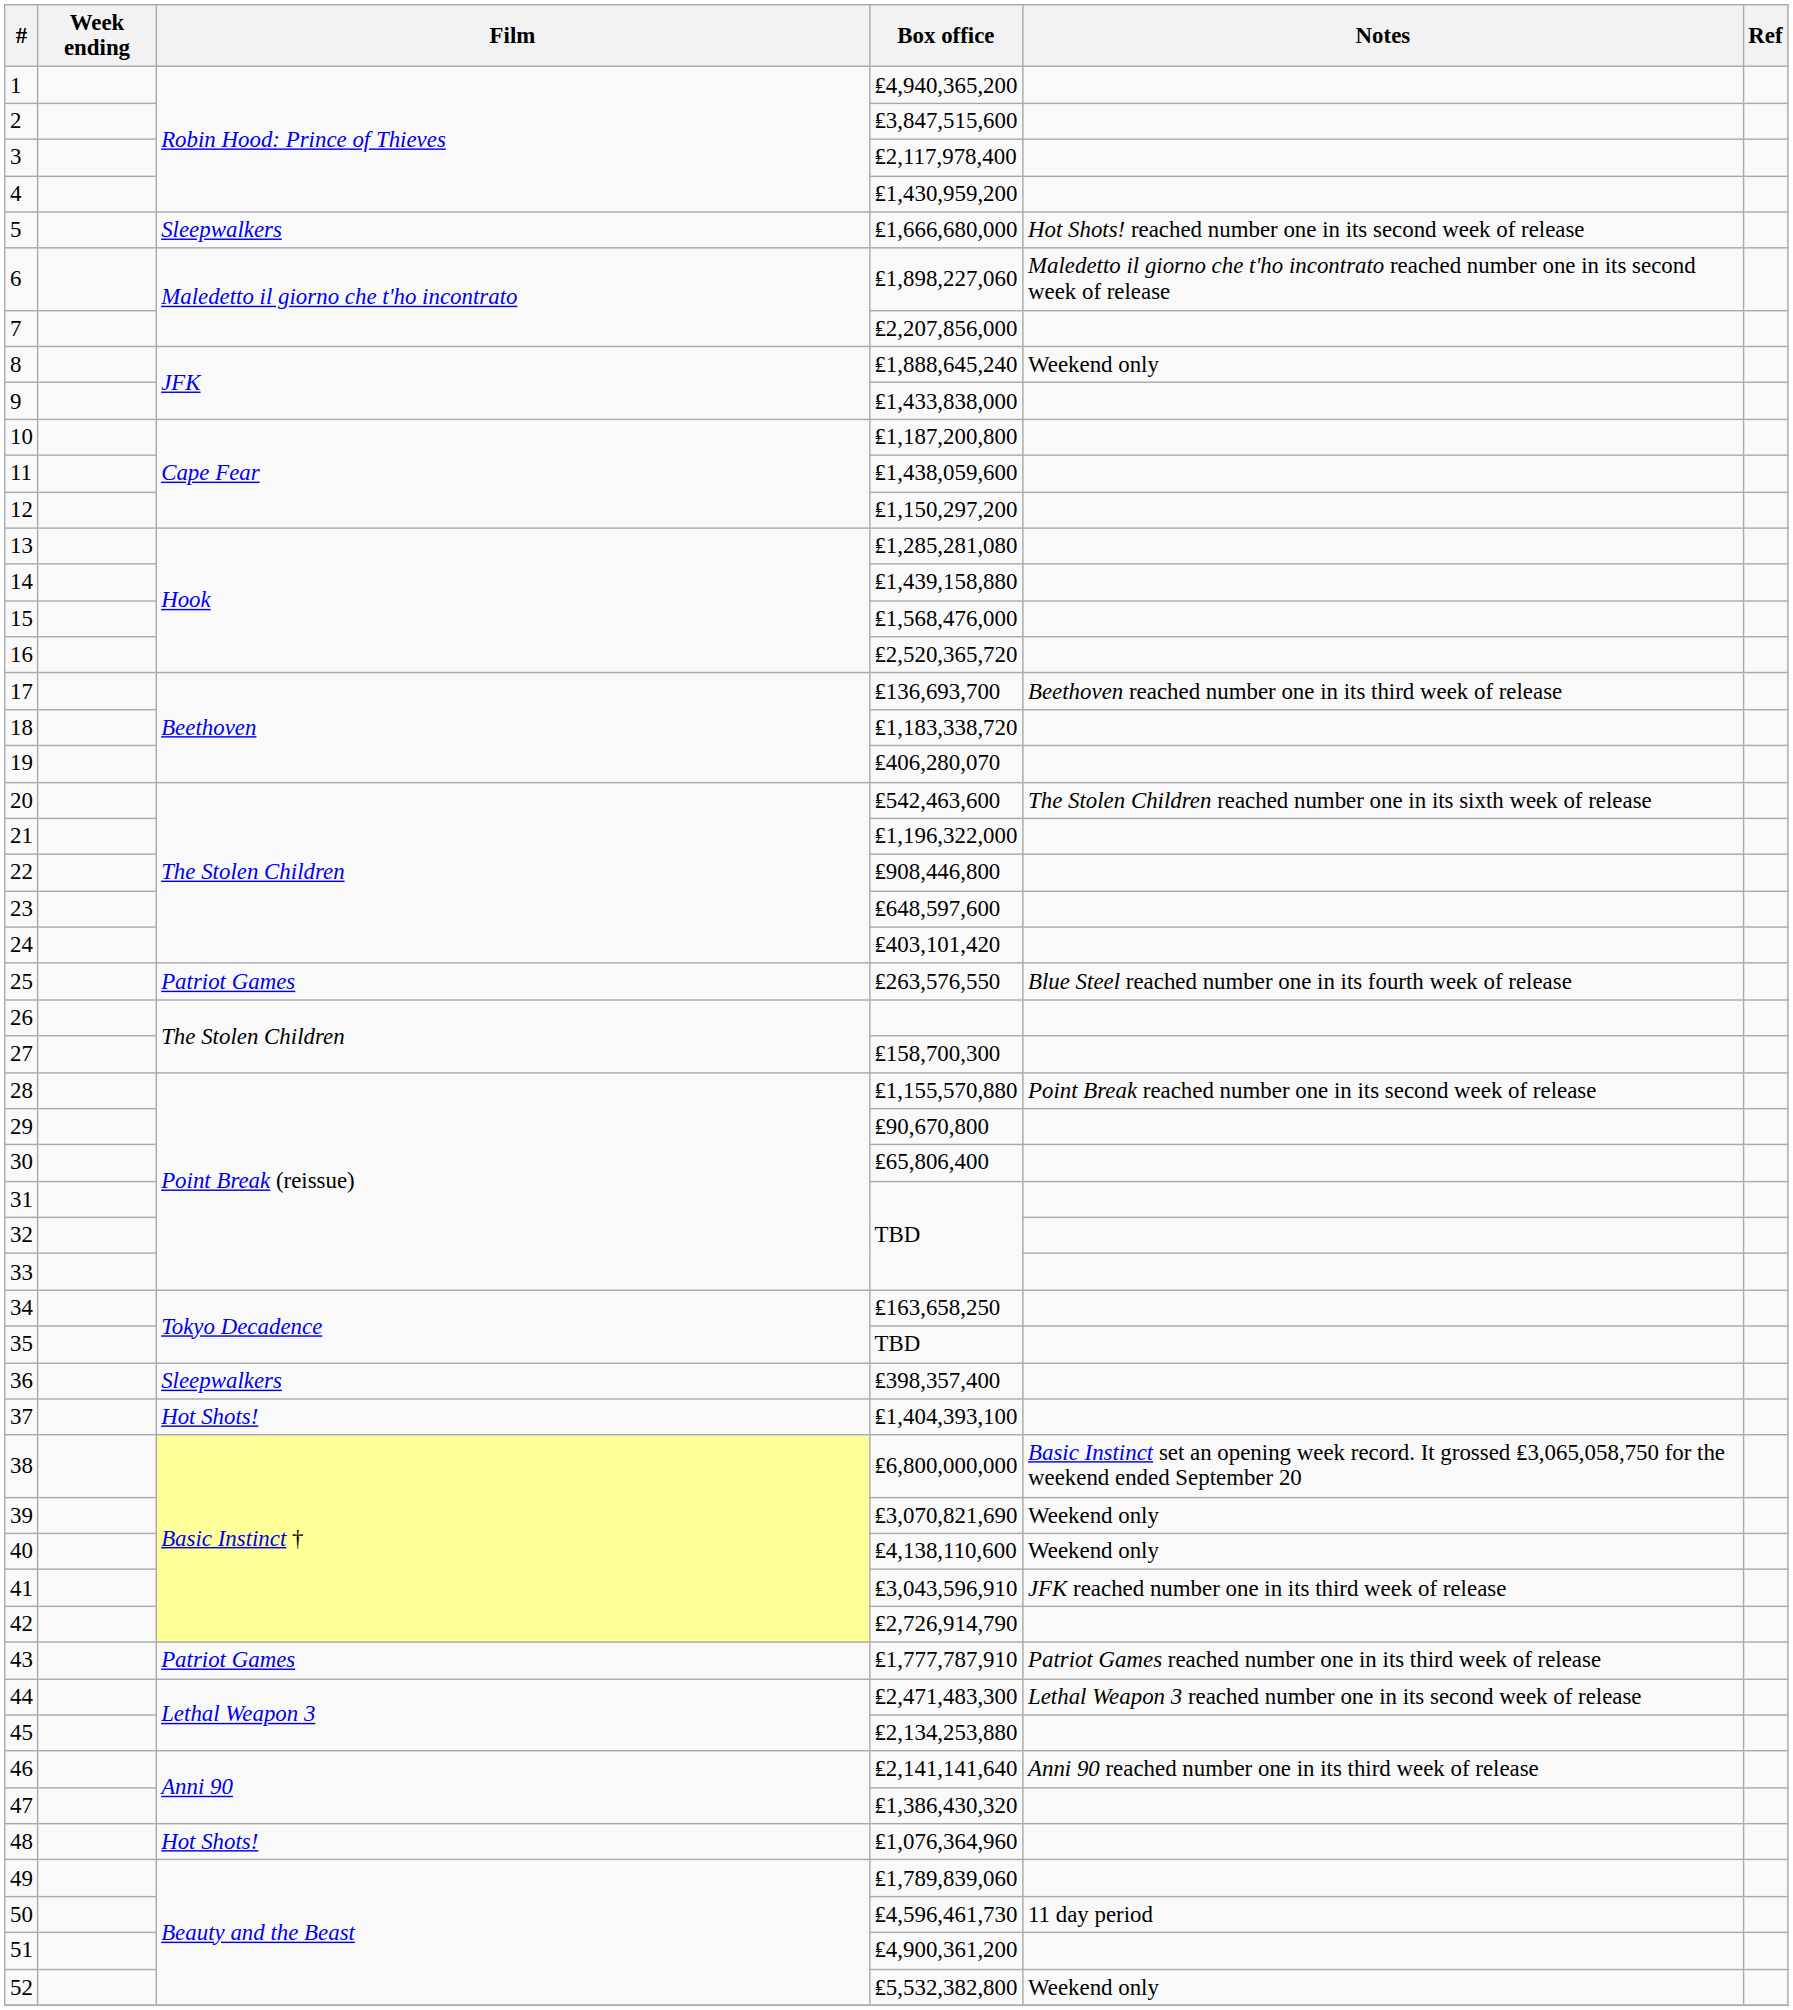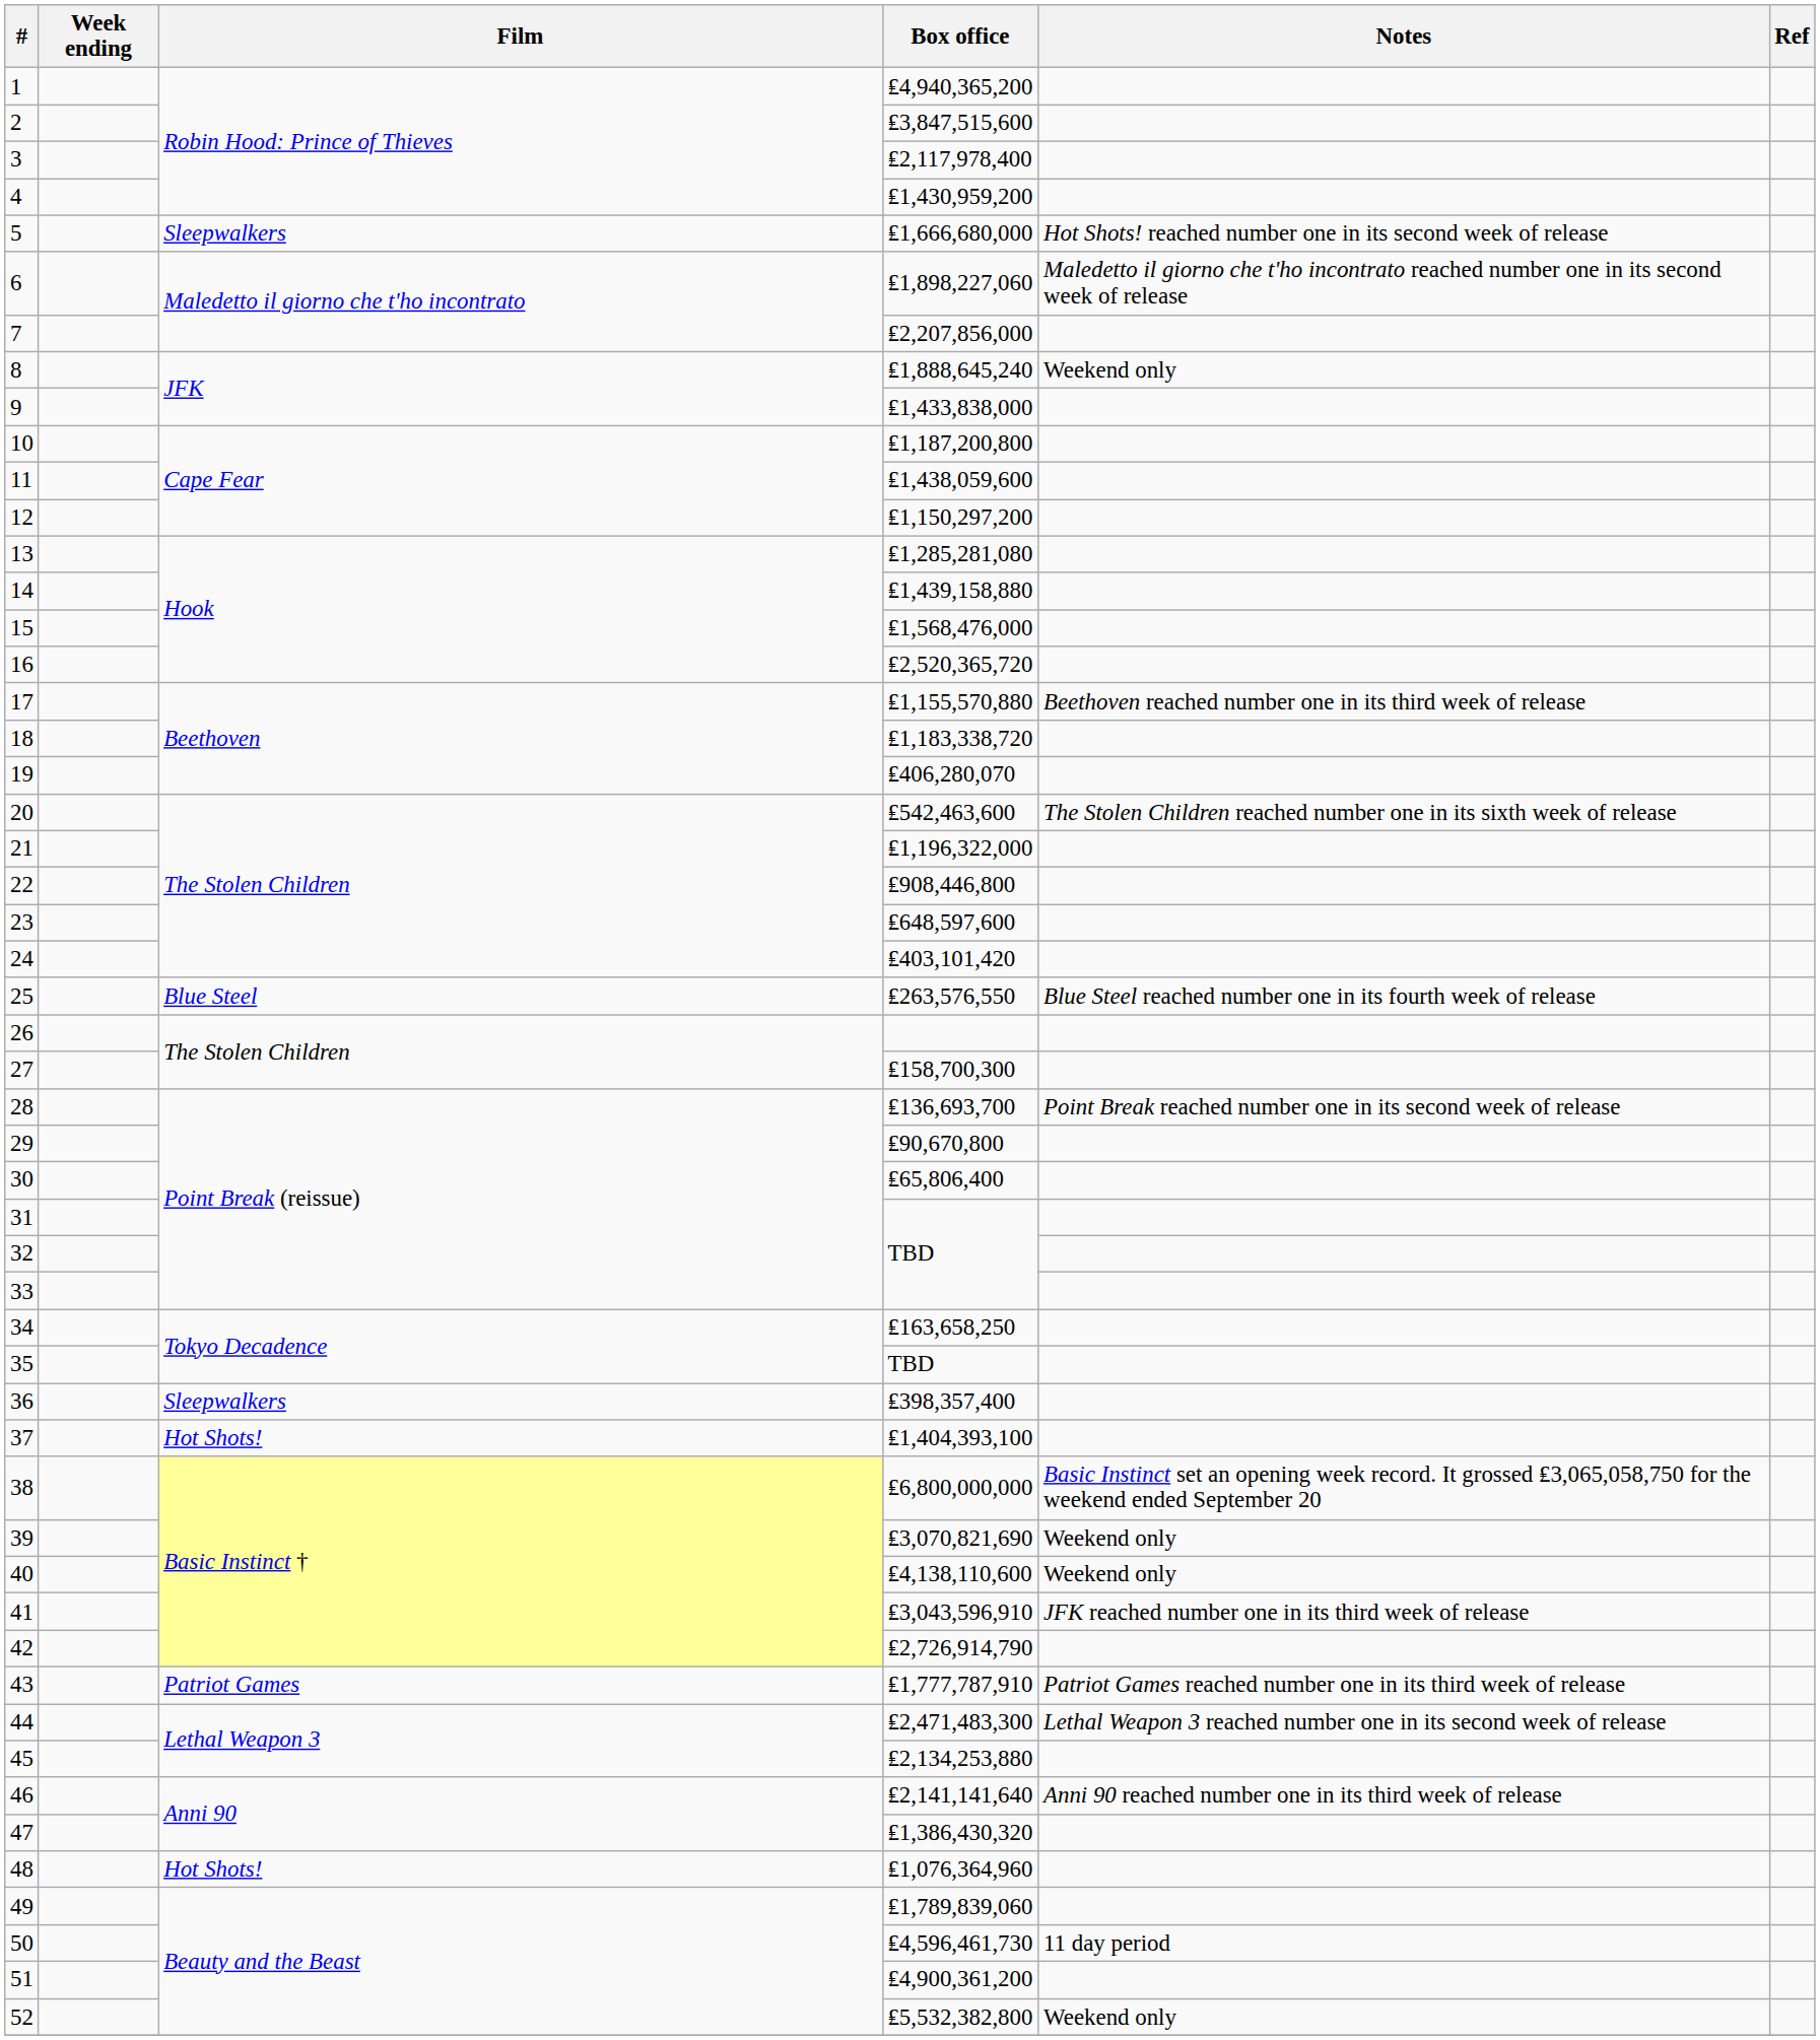17 | Box office: ₤136,693,700 -> ₤1,155,570,880
25 | Film: Patriot Games -> Blue Steel
28 | Box office: ₤1,155,570,880 -> ₤136,693,700
